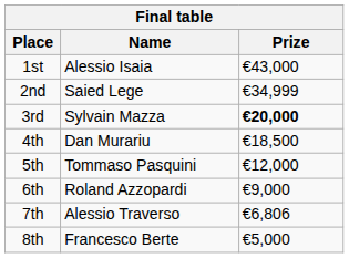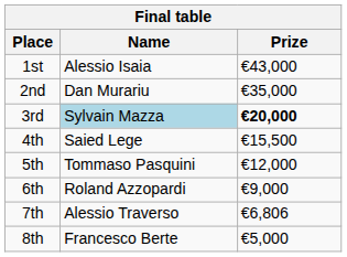2nd | Name: Saied Lege -> Dan Murariu
2nd | Prize: €34,999 -> €35,000
3rd | Name: no background -> lightblue background
4th | Name: Dan Murariu -> Saied Lege
4th | Prize: €18,500 -> €15,500
